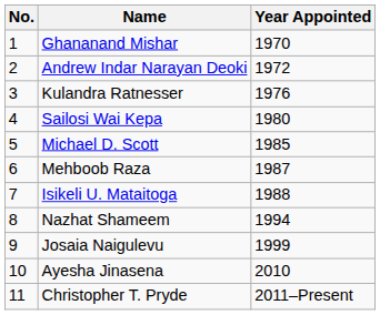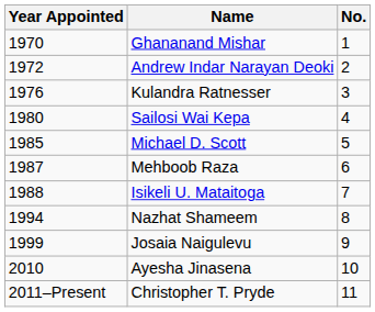columns swapped: No. <-> Year Appointed
